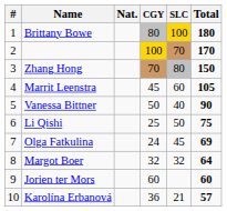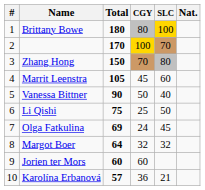columns swapped: Nat. <-> Total
